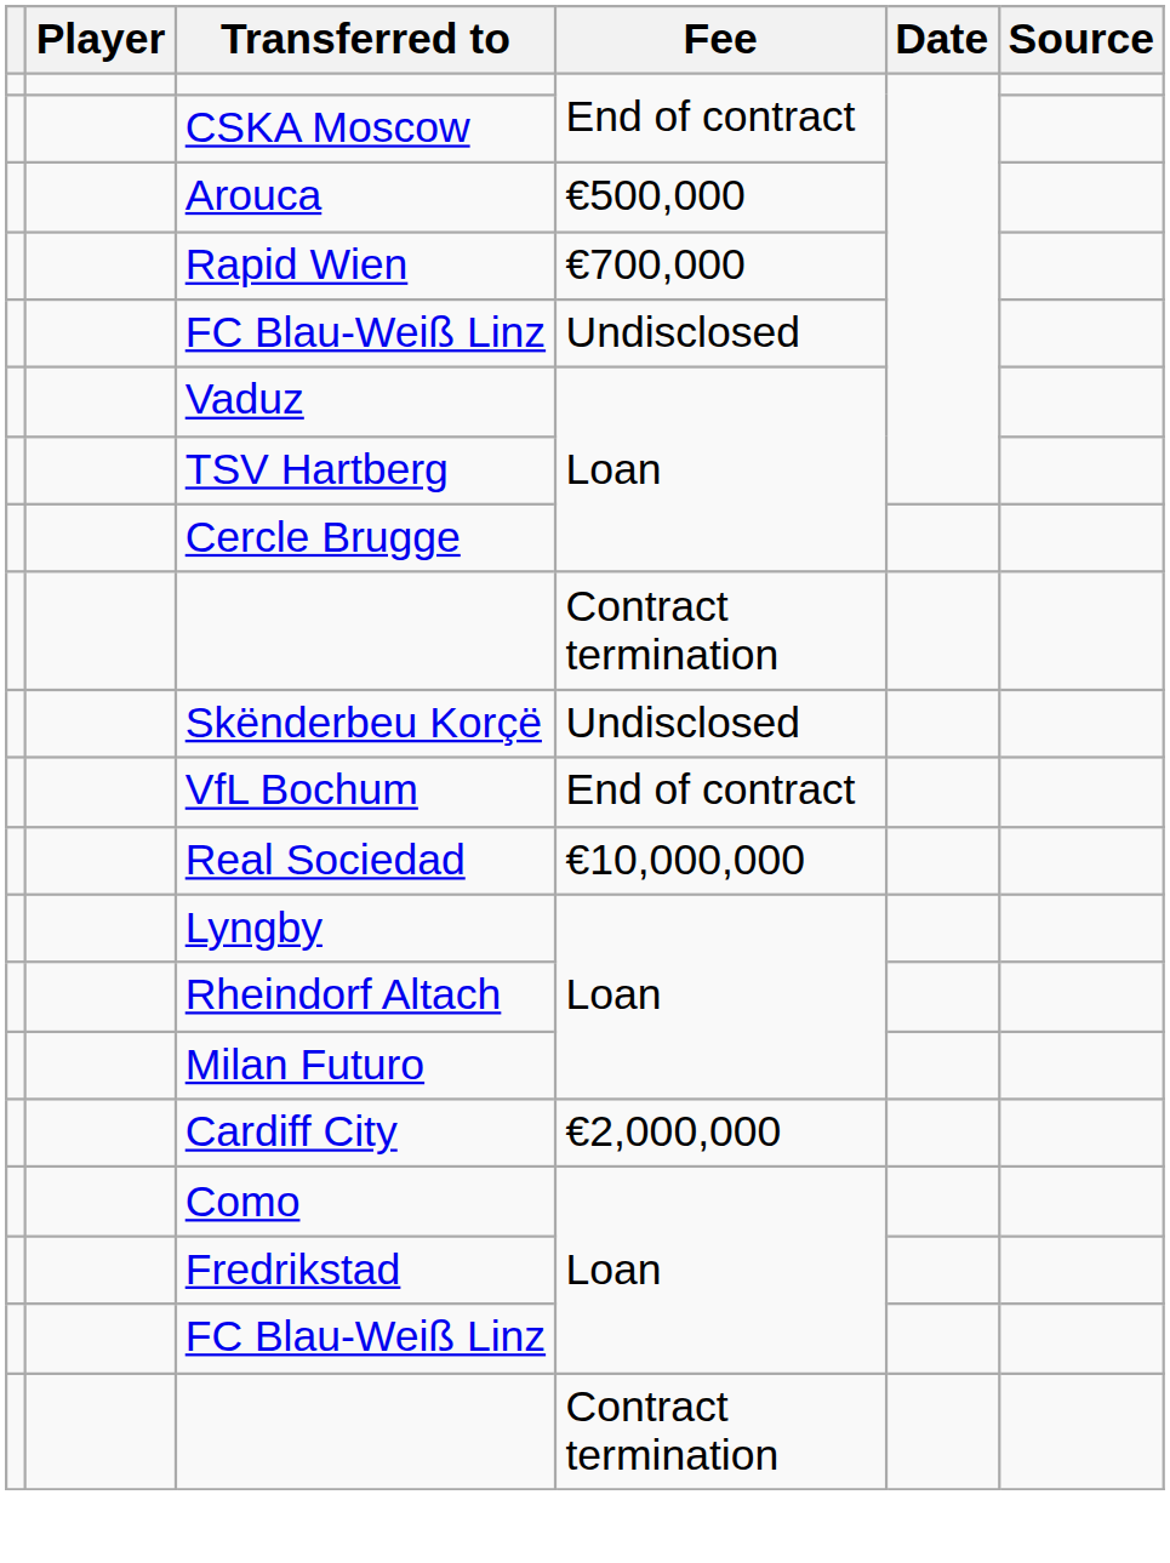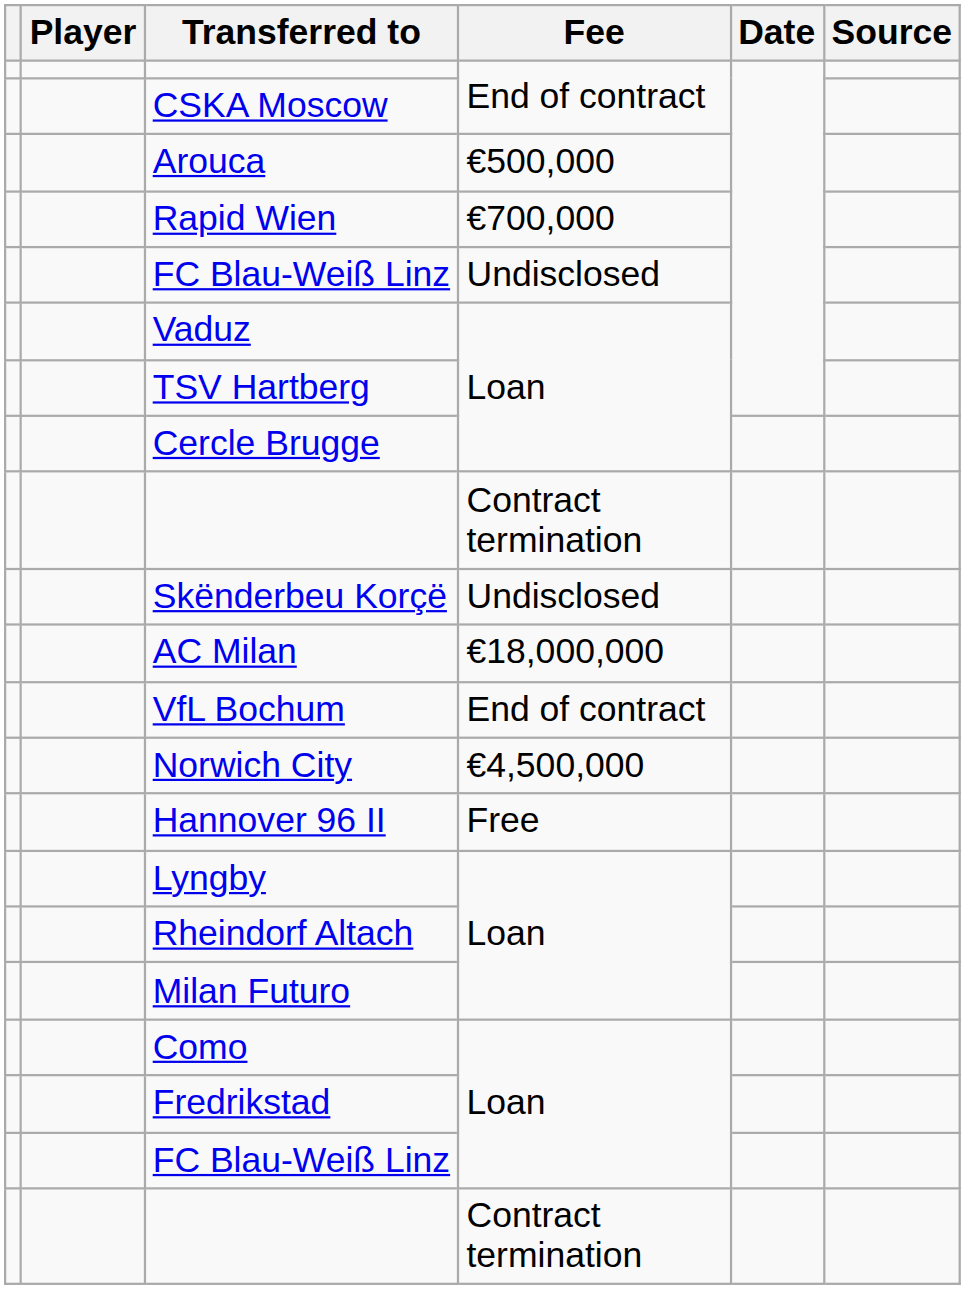+ row: AC Milan | €18,000,000
- row: Real Sociedad | €10,000,000
+ row: Norwich City | €4,500,000
+ row: Hannover 96 II | Free
- row: Cardiff City | €2,000,000
